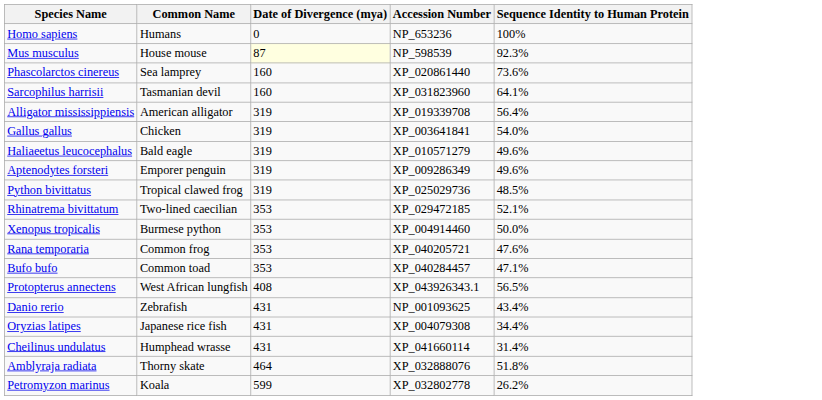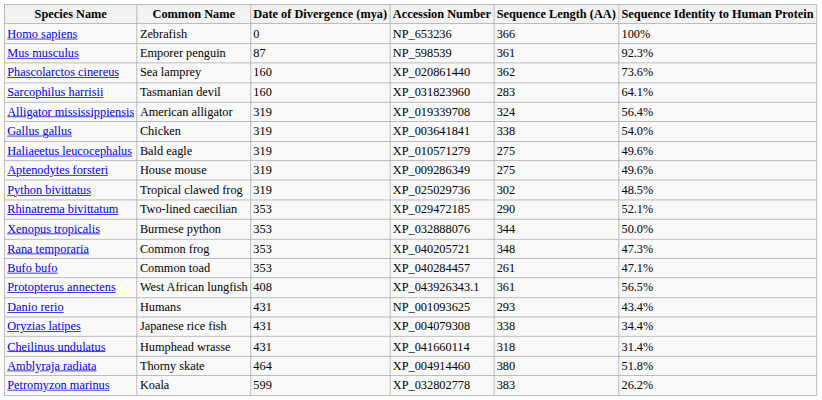+ column: Sequence Length (AA) | 366 | 361 | 362 | 283 | 324 | 338 | 275 | 275 | 302 | 290 | 344 | 348 | 261 | 361 | 293 | 338 | 318 | 380 | 383
Homo sapiens | Common Name: Humans -> Zebrafish
Mus musculus | Common Name: House mouse -> Emporer penguin
Mus musculus | Date of Divergence (mya): lightyellow background -> no background
Aptenodytes forsteri | Common Name: Emporer penguin -> House mouse
Xenopus tropicalis | Accession Number: XP_004914460 -> XP_032888076
Rana temporaria | Sequence Identity to Human Protein: 47.6% -> 47.3%
Danio rerio | Common Name: Zebrafish -> Humans
Amblyraja radiata | Accession Number: XP_032888076 -> XP_004914460
